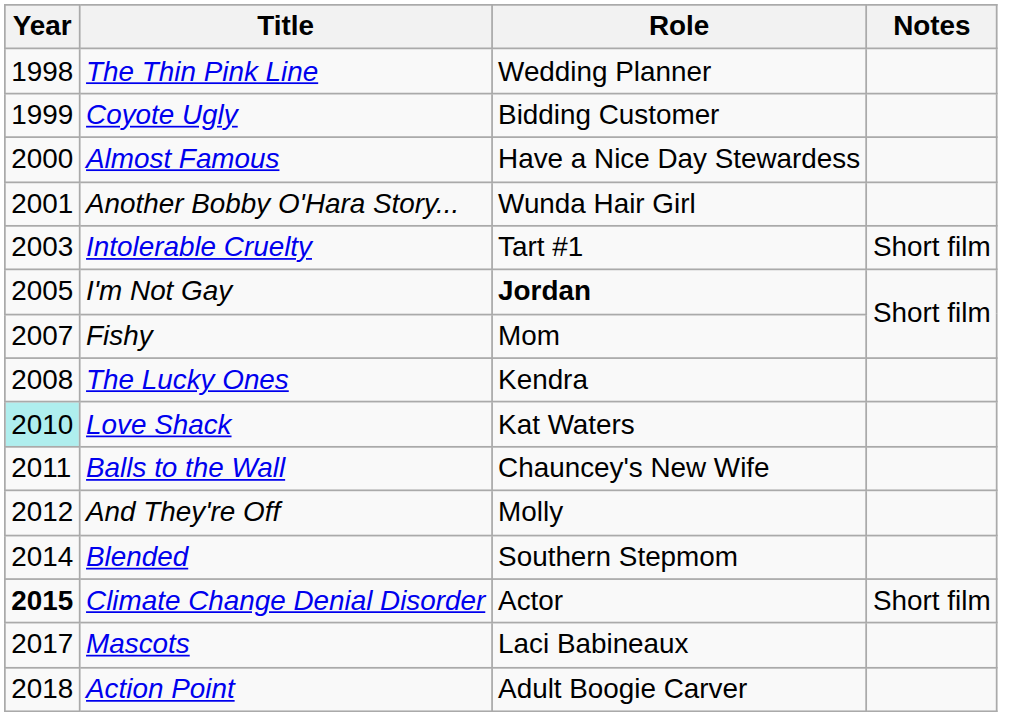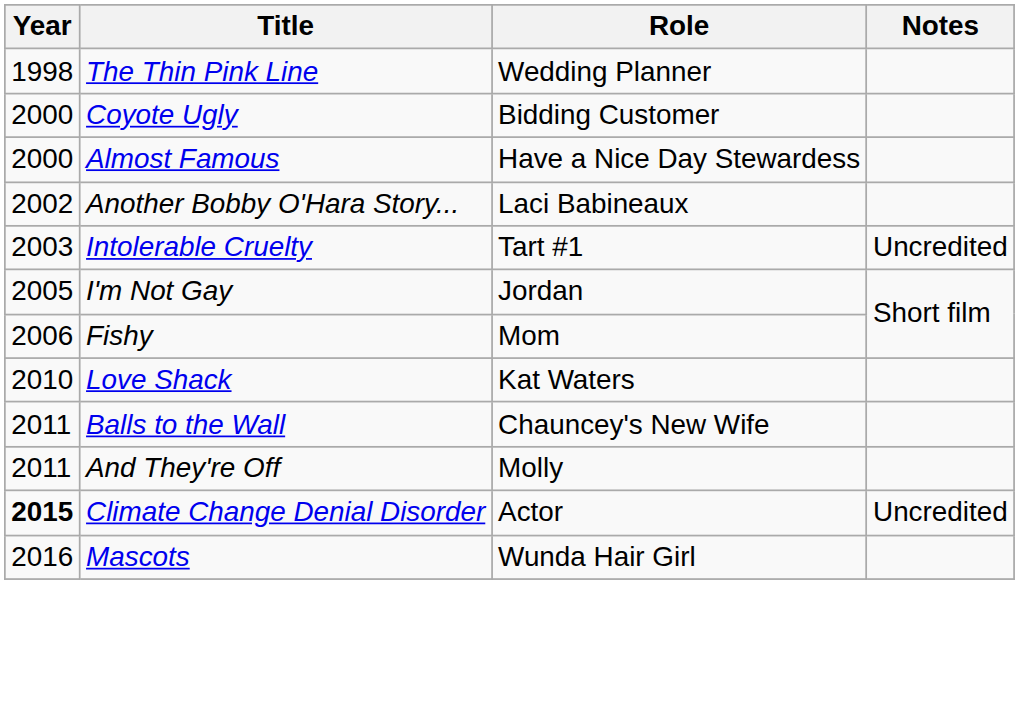Coyote Ugly | Year: 1999 -> 2000
Another Bobby O'Hara Story... | Year: 2001 -> 2002
Another Bobby O'Hara Story... | Role: Wunda Hair Girl -> Laci Babineaux
Intolerable Cruelty | Notes: Short film -> Uncredited
I'm Not Gay | Role: bold -> normal
Fishy | Year: 2007 -> 2006
- row: 2008 | The Lucky Ones | Kendra
Love Shack | Year: paleturquoise background -> no background
And They're Off | Year: 2012 -> 2011
- row: 2014 | Blended | Southern Stepmom
Climate Change Denial Disorder | Notes: Short film -> Uncredited
Mascots | Year: 2017 -> 2016
Mascots | Role: Laci Babineaux -> Wunda Hair Girl
- row: 2018 | Action Point | Adult Boogie Carver
